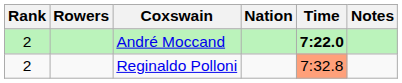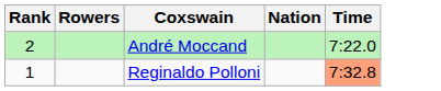- column: Notes
André Moccand | Time: bold -> normal
Reginaldo Polloni | Rank: 2 -> 1
